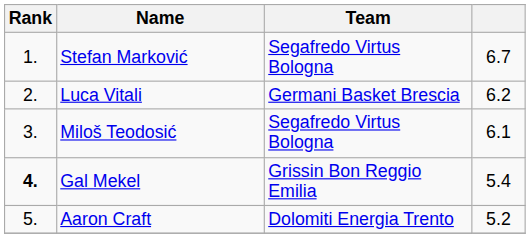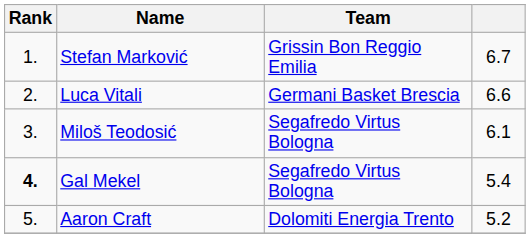Stefan Marković | Team: Segafredo Virtus Bologna -> Grissin Bon Reggio Emilia
Luca Vitali | column 4: 6.2 -> 6.6
Gal Mekel | Team: Grissin Bon Reggio Emilia -> Segafredo Virtus Bologna
